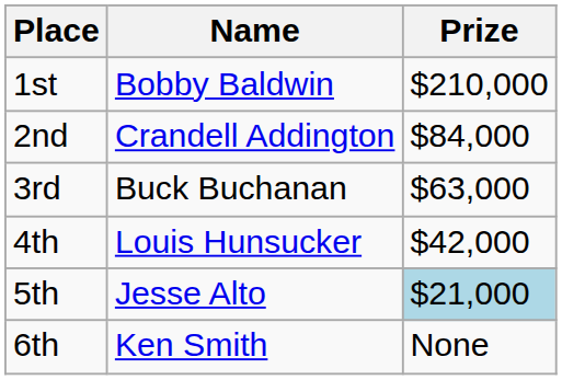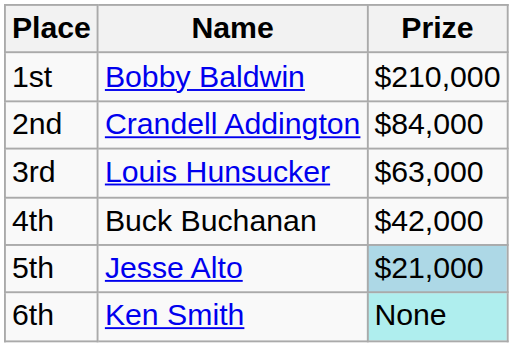3rd | Name: Buck Buchanan -> Louis Hunsucker
4th | Name: Louis Hunsucker -> Buck Buchanan
6th | Prize: no background -> paleturquoise background
